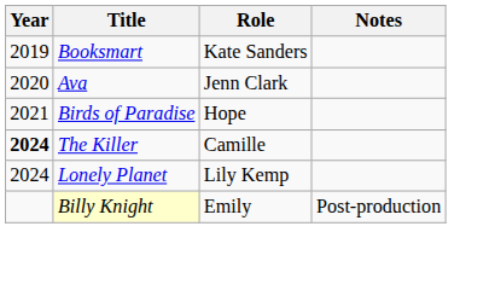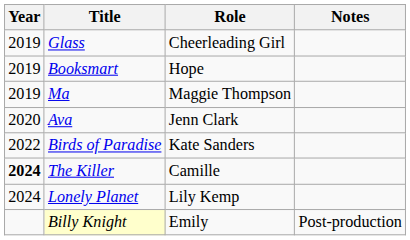+ row: 2019 | Glass | Cheerleading Girl
Booksmart | Role: Kate Sanders -> Hope
+ row: 2019 | Ma | Maggie Thompson
Birds of Paradise | Year: 2021 -> 2022
Birds of Paradise | Role: Hope -> Kate Sanders
